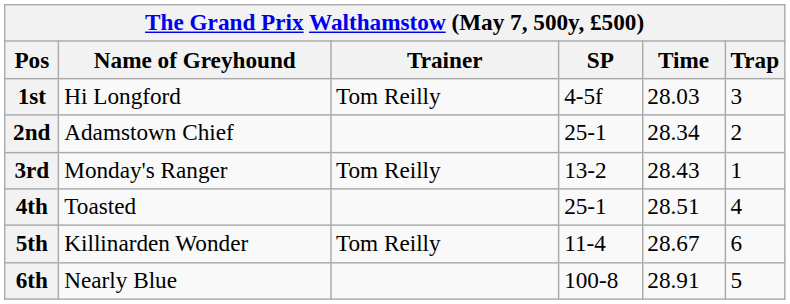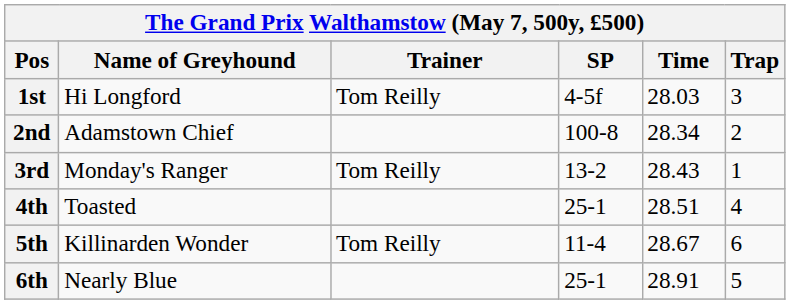2nd | SP: 25-1 -> 100-8
6th | SP: 100-8 -> 25-1
